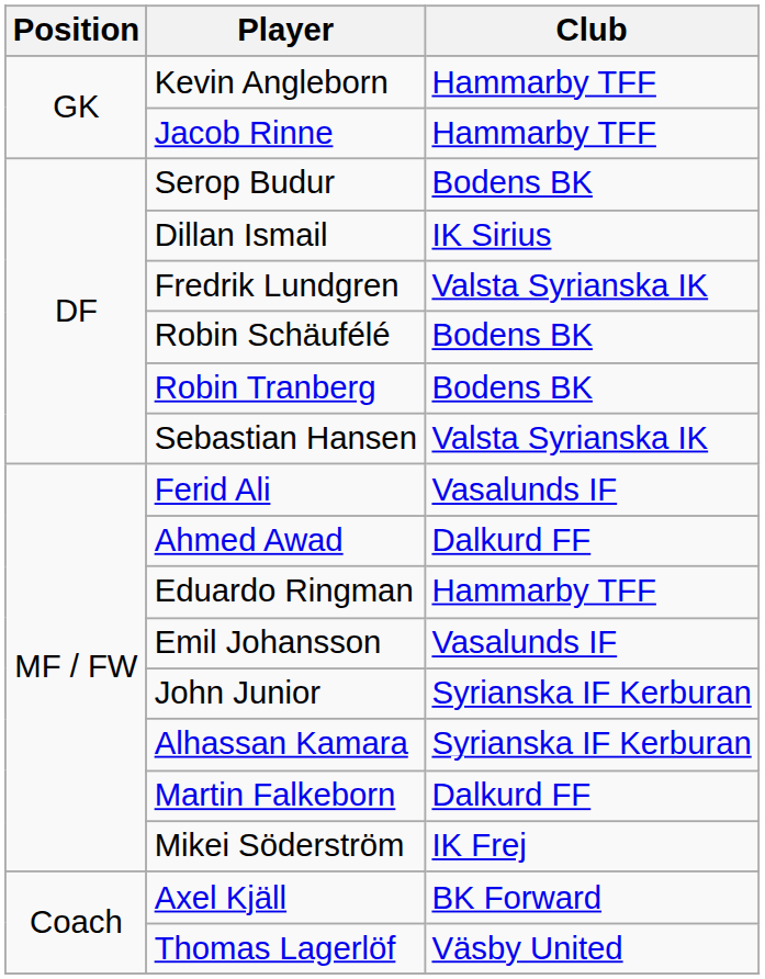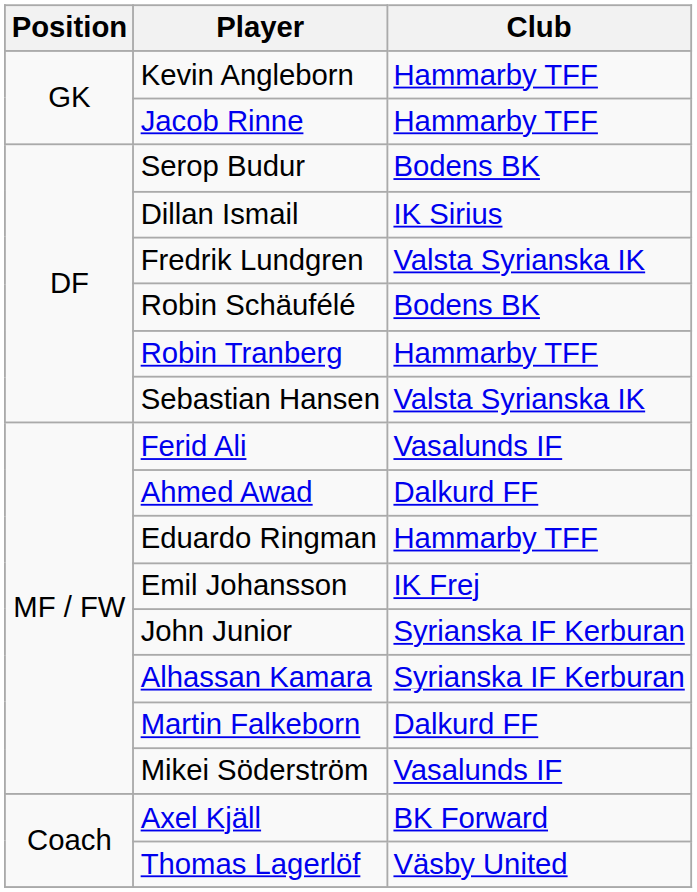Robin Tranberg | Club: Bodens BK -> Hammarby TFF
Emil Johansson | Club: Vasalunds IF -> IK Frej
Mikei Söderström | Club: IK Frej -> Vasalunds IF
